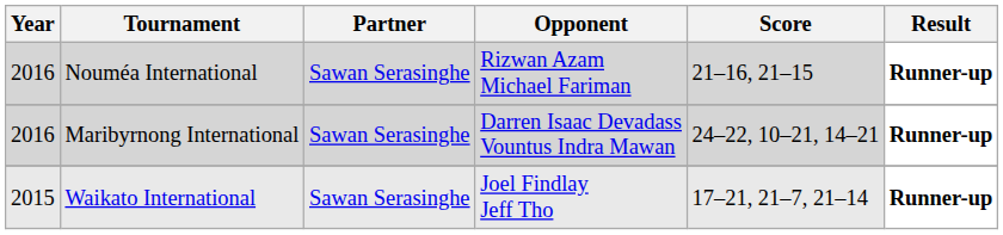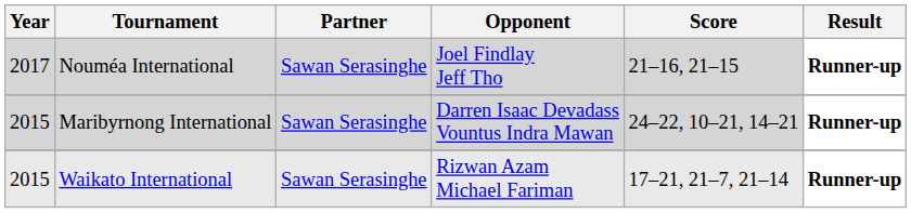Nouméa International | Year: 2016 -> 2017
Nouméa International | Opponent: Rizwan Azam Michael Fariman -> Joel Findlay Jeff Tho
Maribyrnong International | Year: 2016 -> 2015
Waikato International | Opponent: Joel Findlay Jeff Tho -> Rizwan Azam Michael Fariman
